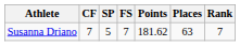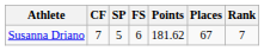Susanna Driano | FS: 7 -> 6
Susanna Driano | Places: 63 -> 67
